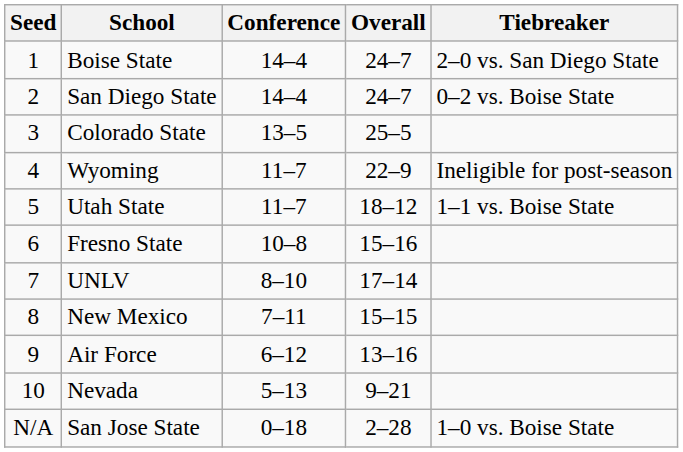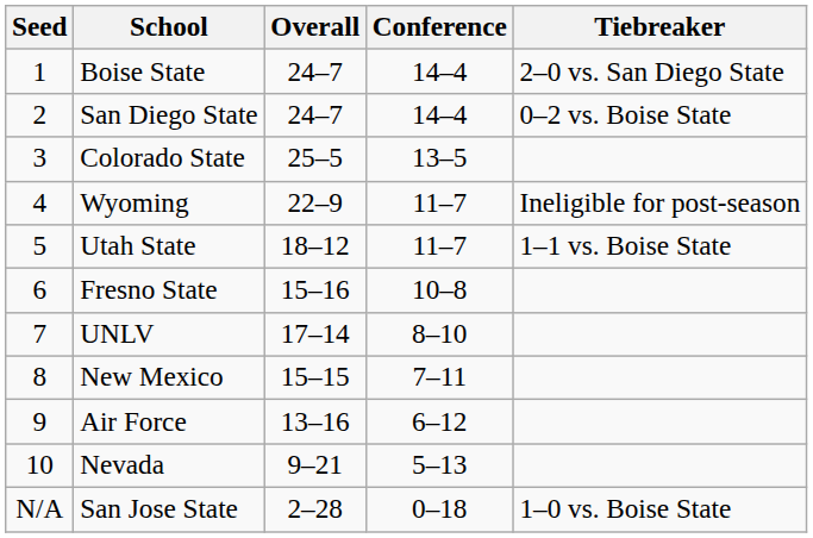columns swapped: Conference <-> Overall
